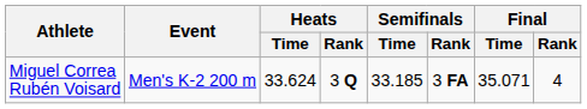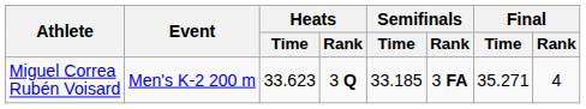Miguel Correa Rubén Voisard | Heats / Time: 33.624 -> 33.623
Miguel Correa Rubén Voisard | Final / Time: 35.071 -> 35.271
